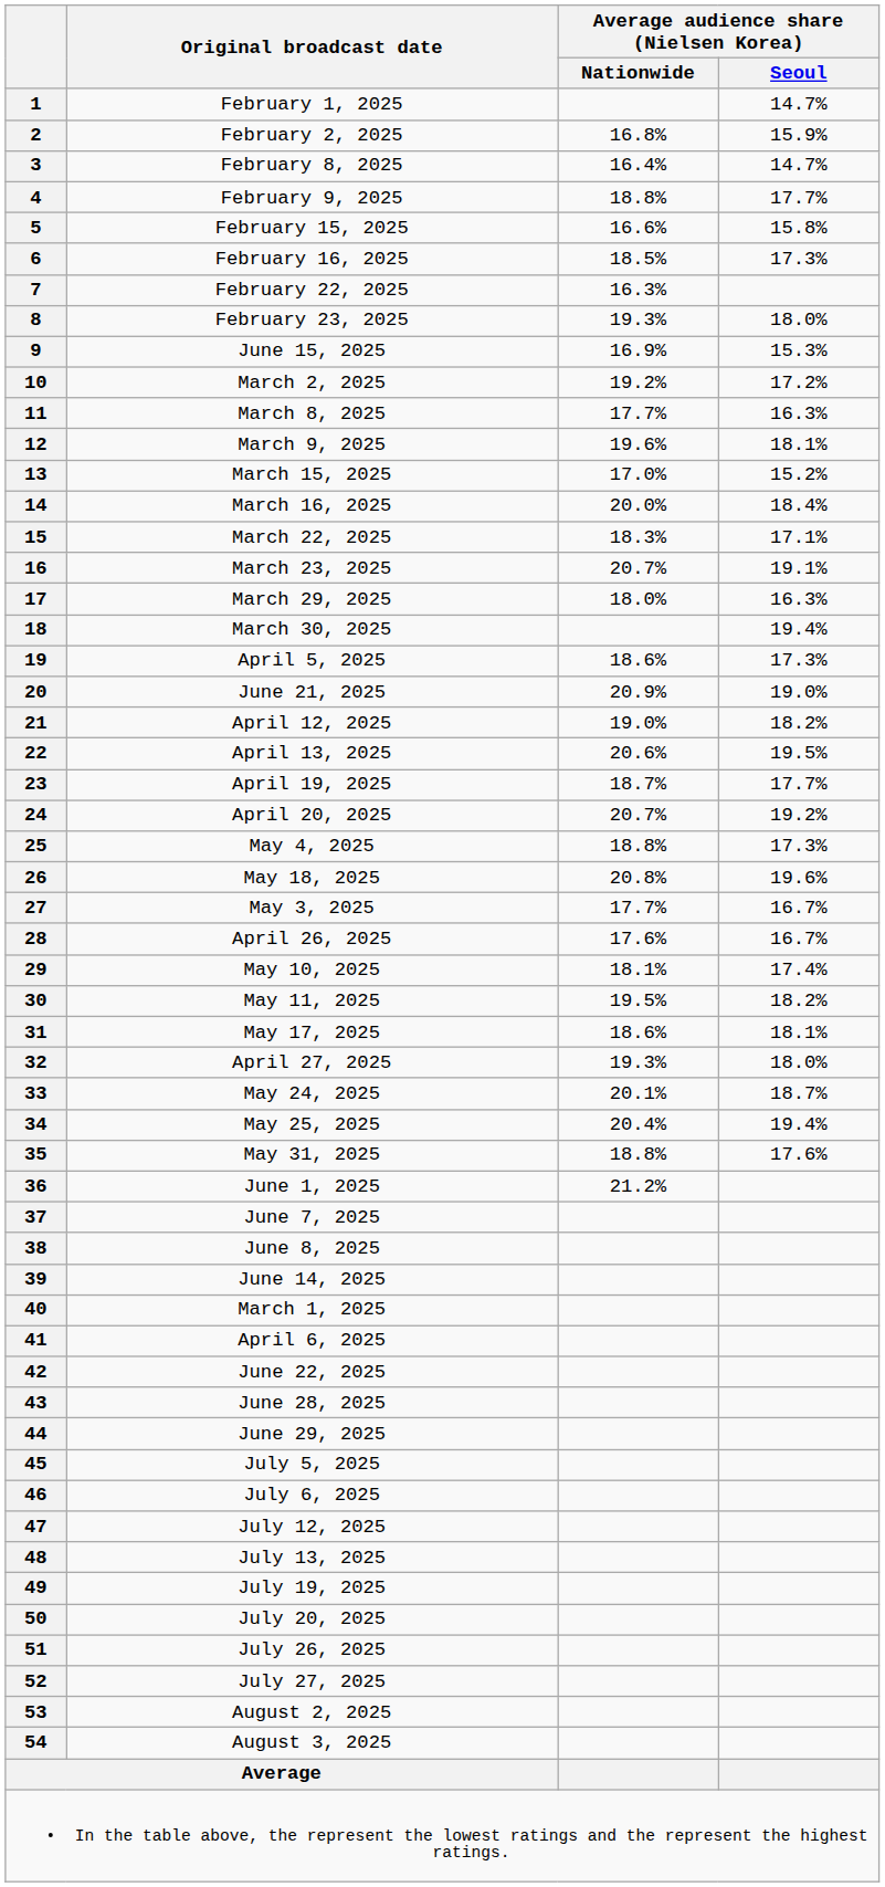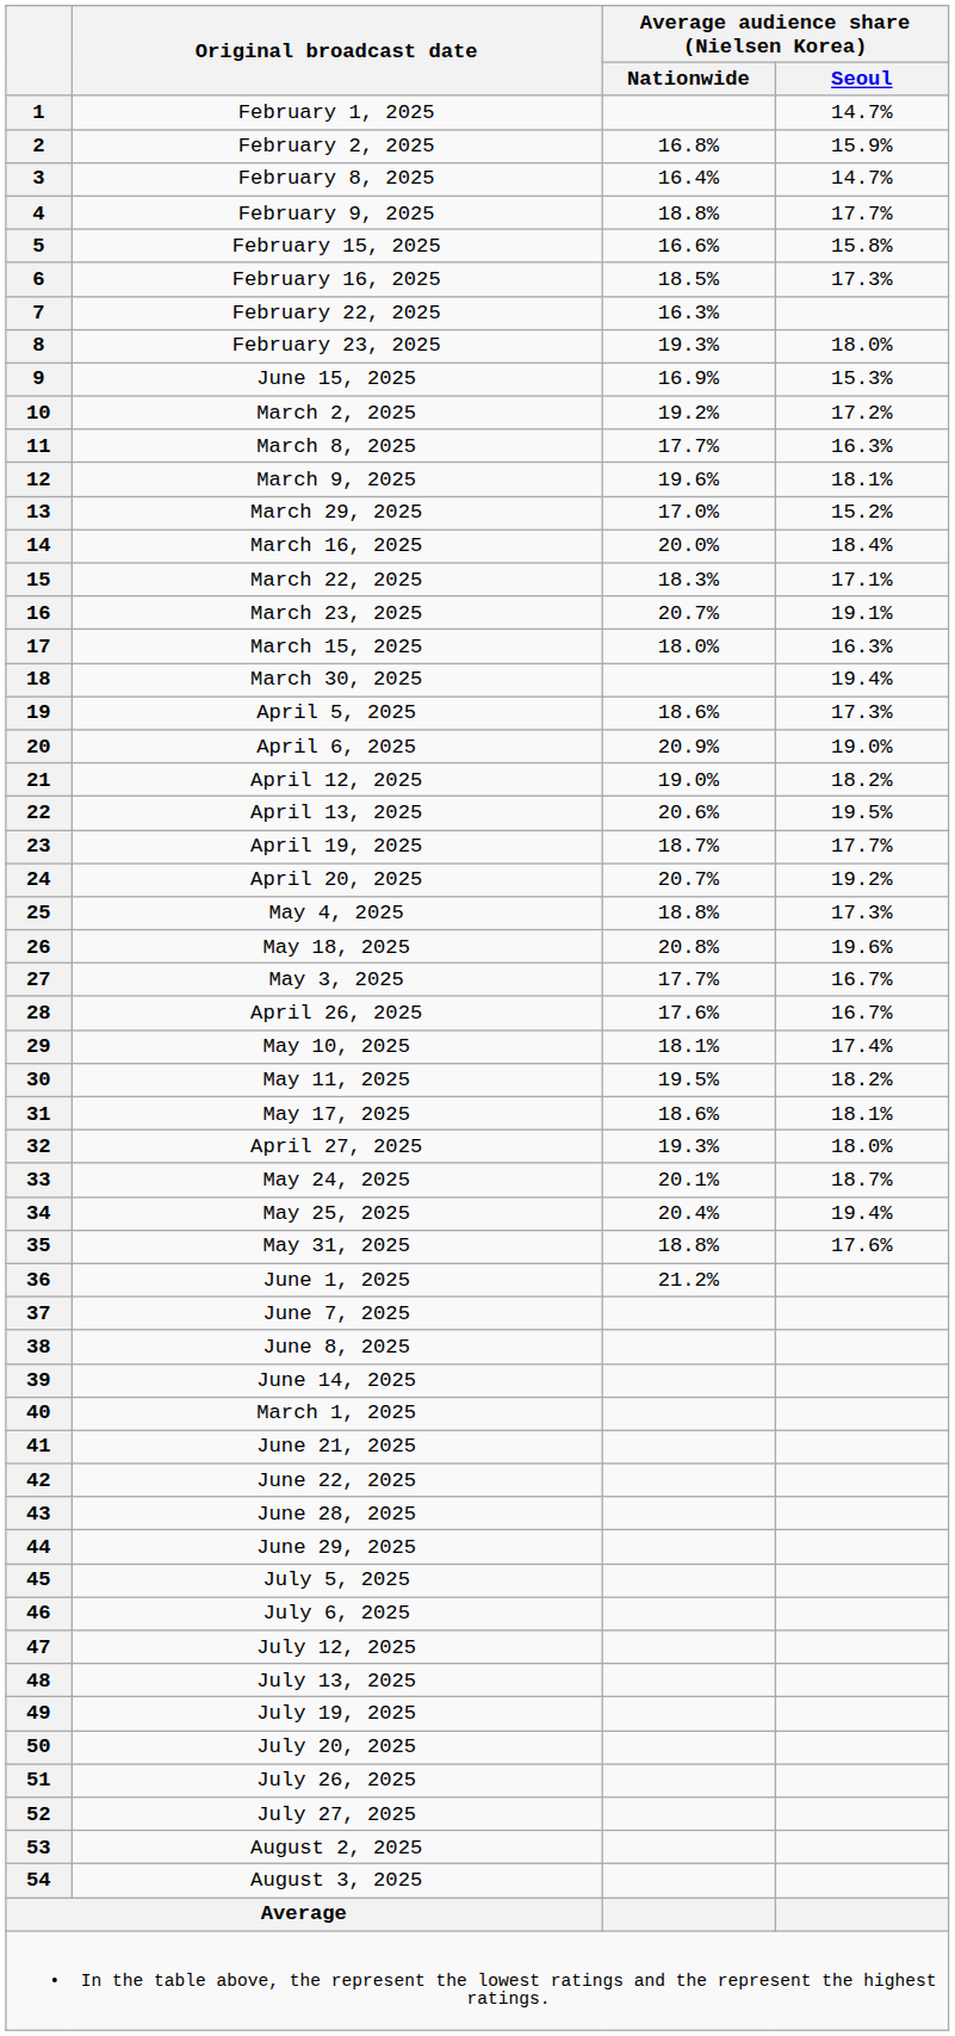13 | Original broadcast date: March 15, 2025 -> March 29, 2025
17 | Original broadcast date: March 29, 2025 -> March 15, 2025
20 | Original broadcast date: June 21, 2025 -> April 6, 2025
41 | Original broadcast date: April 6, 2025 -> June 21, 2025
